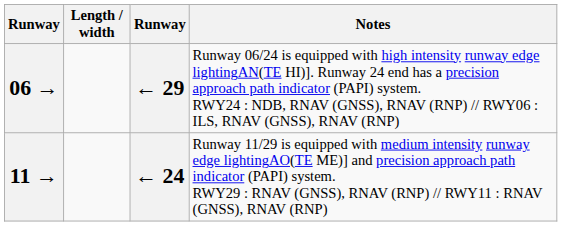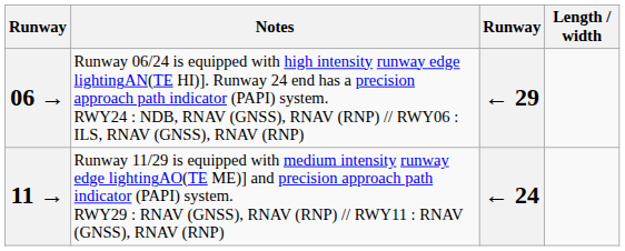columns swapped: Length / width <-> Notes
